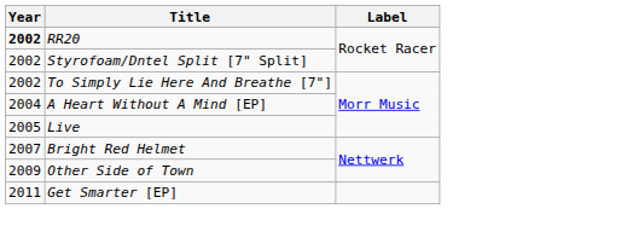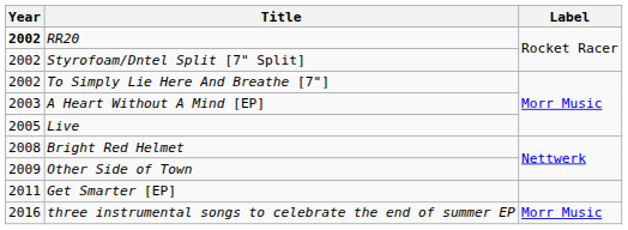A Heart Without A Mind [EP] | Year: 2004 -> 2003
Bright Red Helmet | Year: 2007 -> 2008
+ row: 2016 | three instrumental songs to celebrate the end of summer EP | Morr Music
